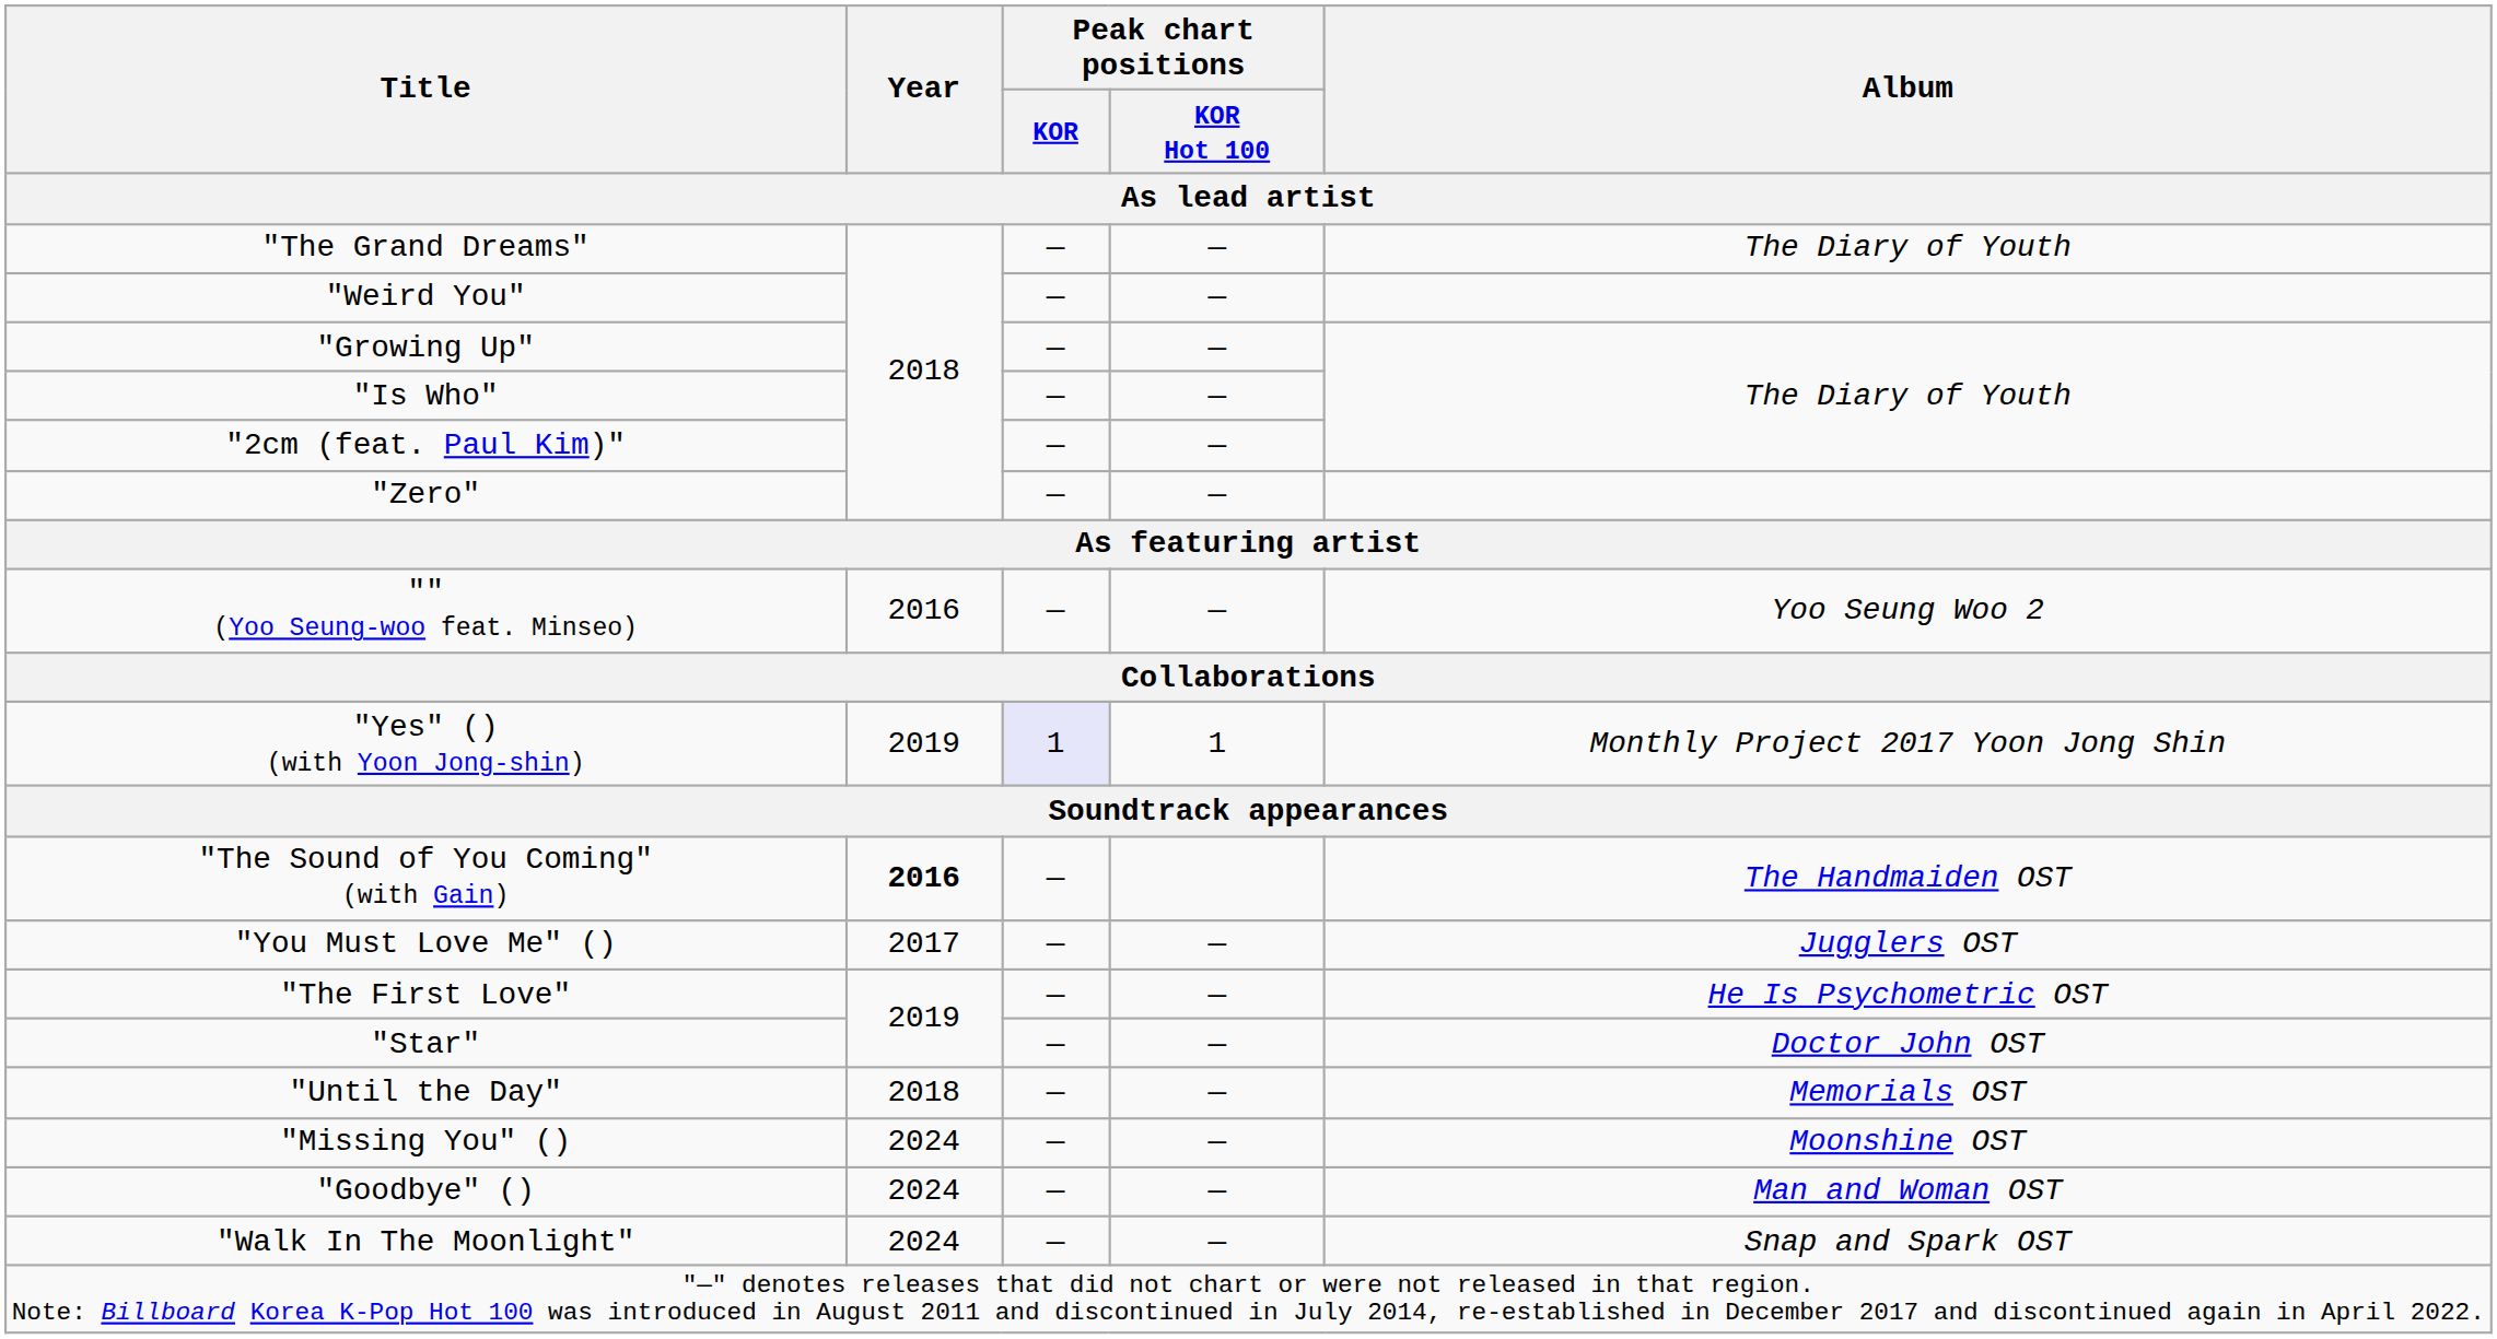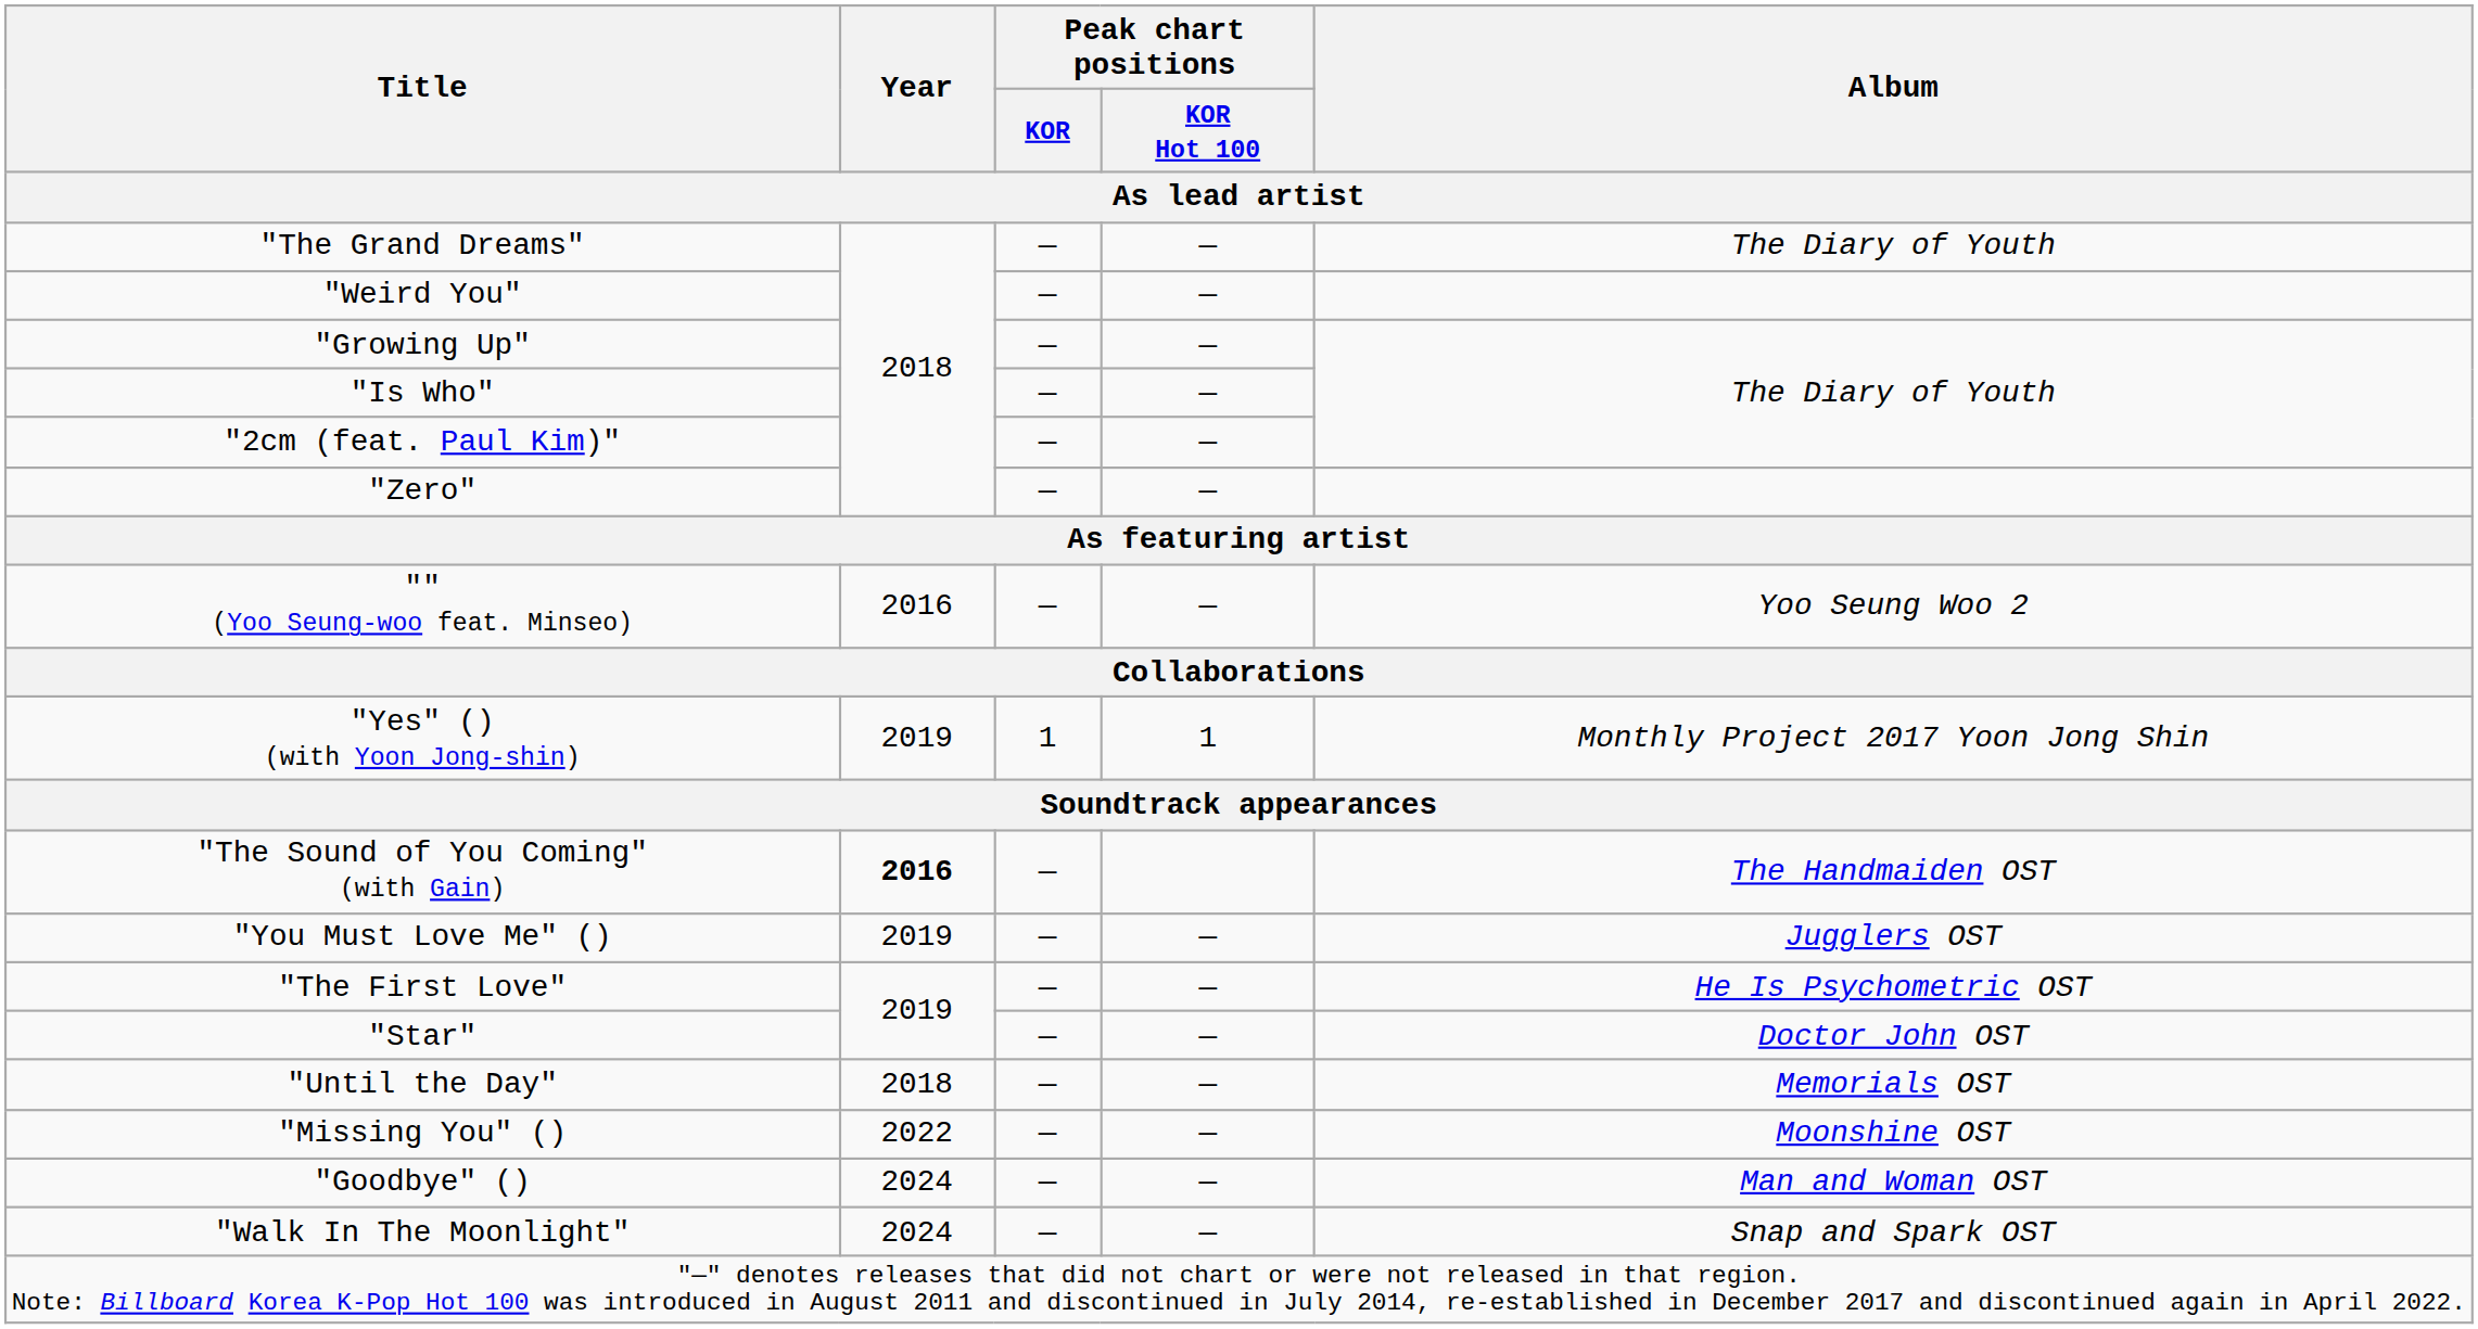"Yes" () (with Yoon Jong-shin) | Peak chart positions / KOR: lavender background -> no background
"You Must Love Me" () | Year: 2017 -> 2019
"Missing You" () | Year: 2024 -> 2022
